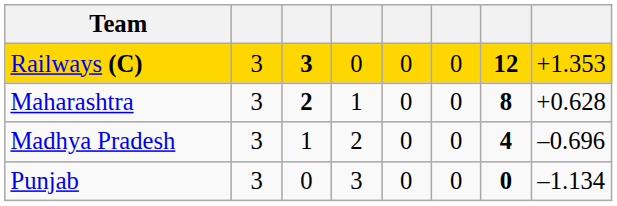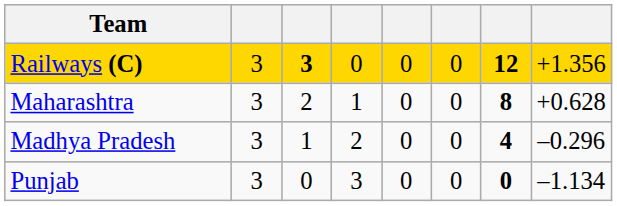Railways (C) | column 8: +1.353 -> +1.356
Maharashtra | column 3: bold -> normal
Madhya Pradesh | column 8: –0.696 -> –0.296
